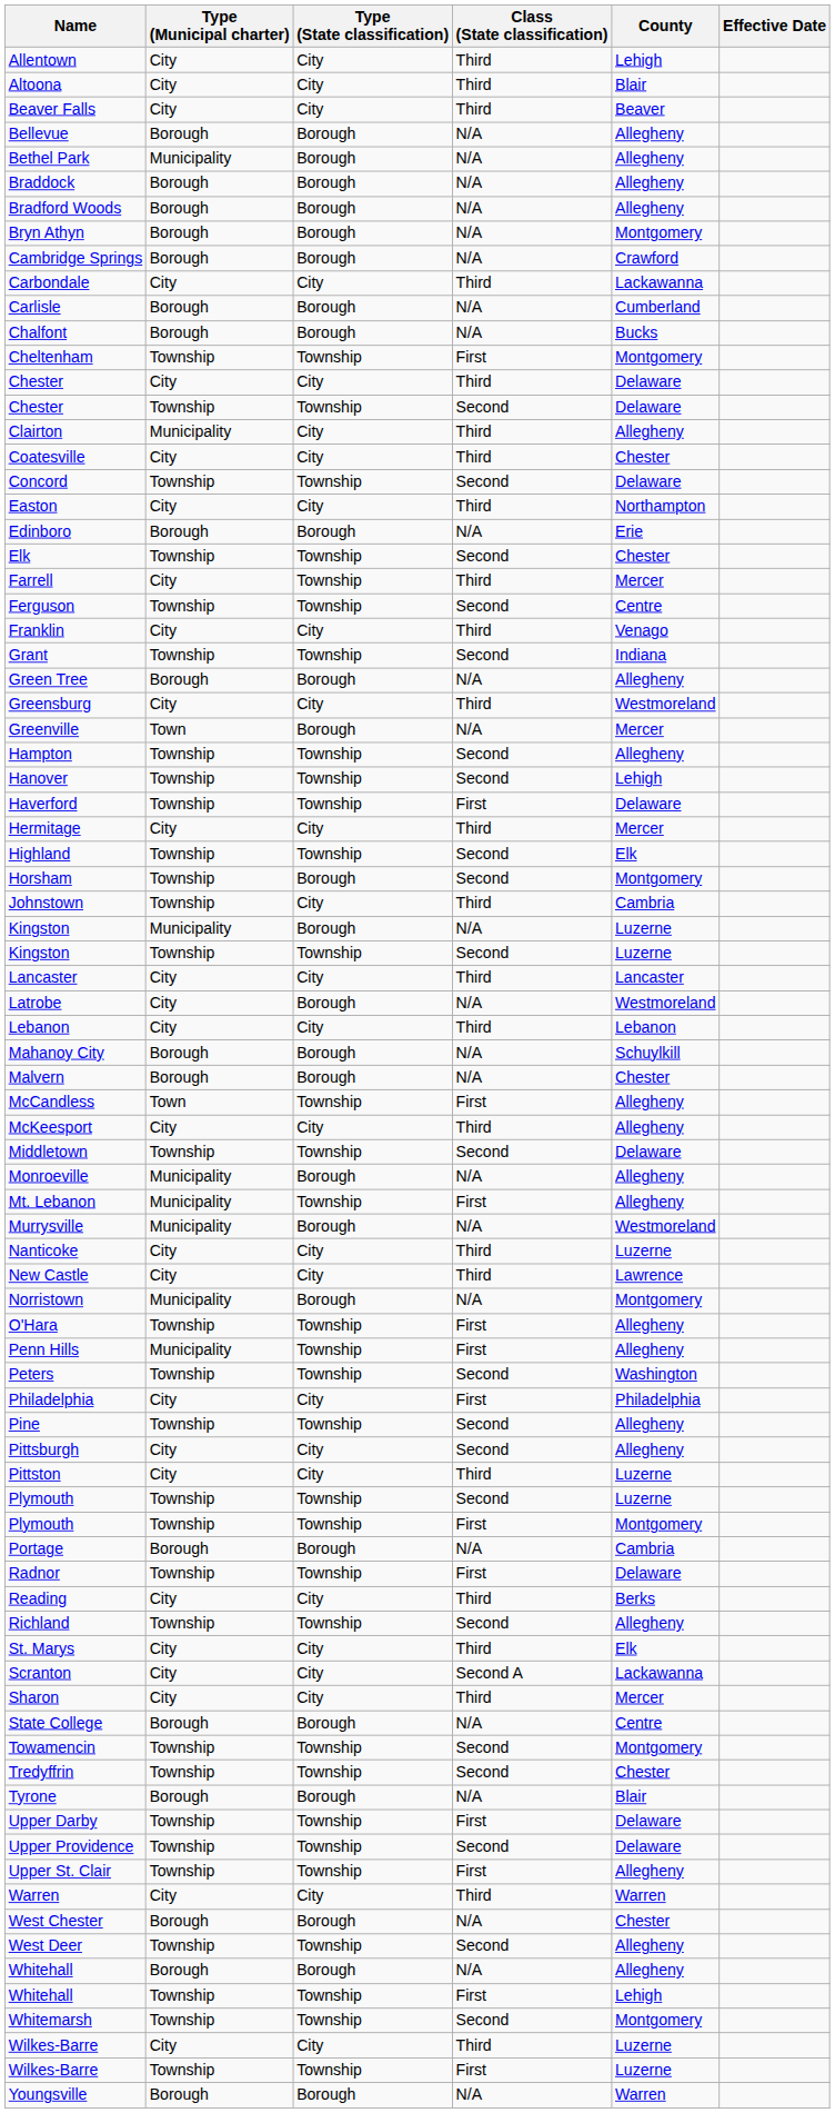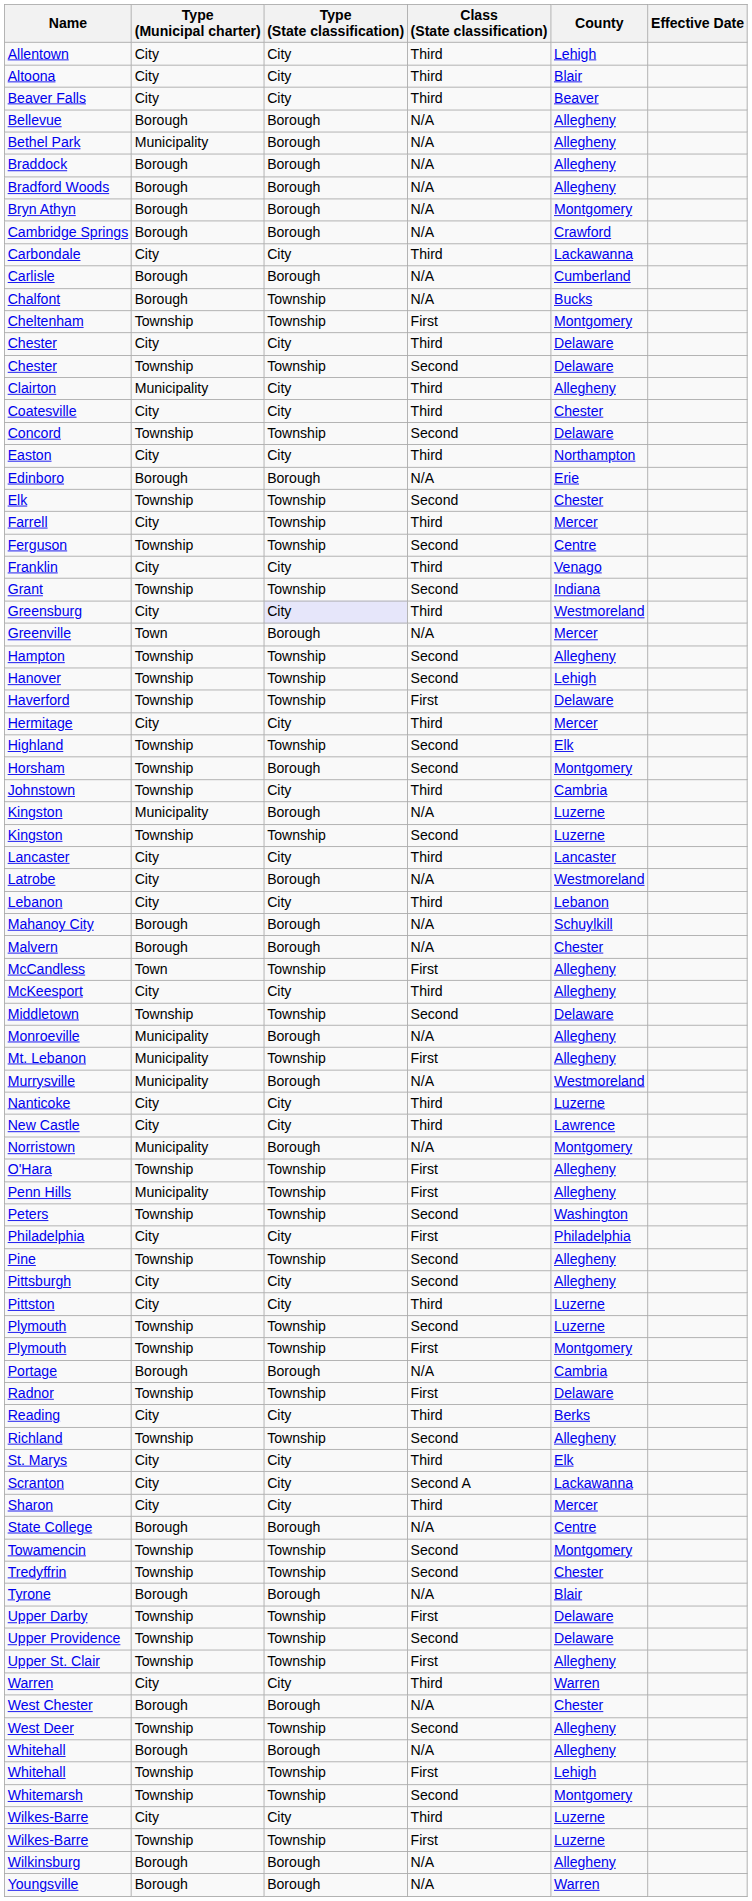Chalfont | Type (State classification): Borough -> Township
- row: Green Tree | Borough | Borough | N/A | Allegheny
Greensburg | Type (State classification): no background -> lavender background
+ row: Wilkinsburg | Borough | Borough | N/A | Allegheny
